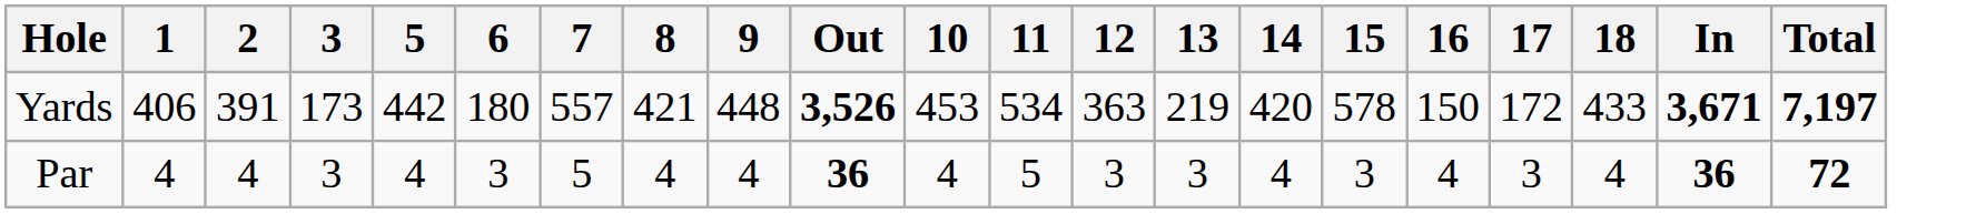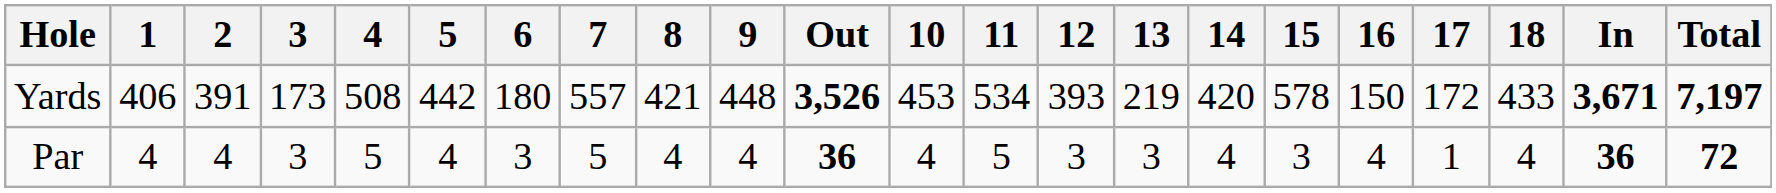+ column: 4 | 508 | 5
Yards | 12: 363 -> 393
Par | 17: 3 -> 1
